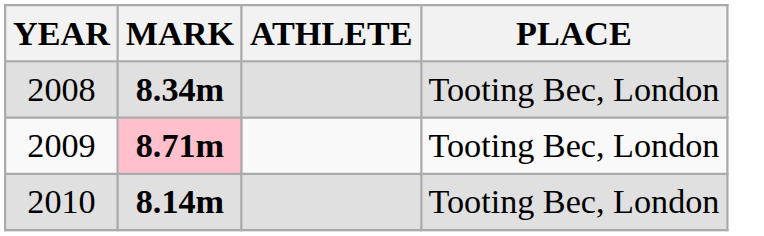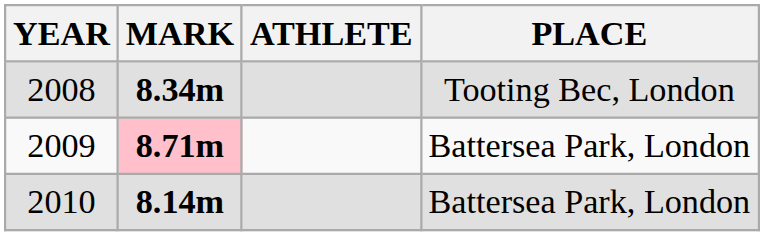2009 | PLACE: Tooting Bec, London -> Battersea Park, London
2010 | PLACE: Tooting Bec, London -> Battersea Park, London
